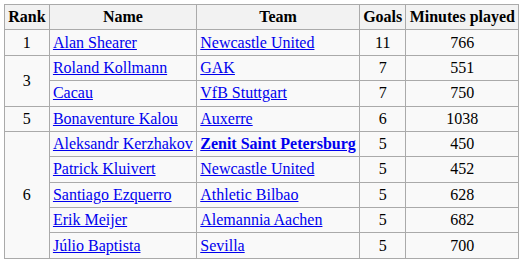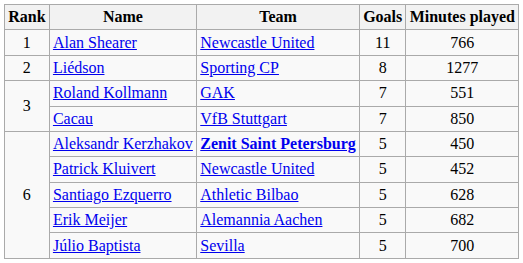+ row: 2 | Liédson | Sporting CP | 8 | 1277
Cacau | Minutes played: 750 -> 850
- row: 5 | Bonaventure Kalou | Auxerre | 6 | 1038
